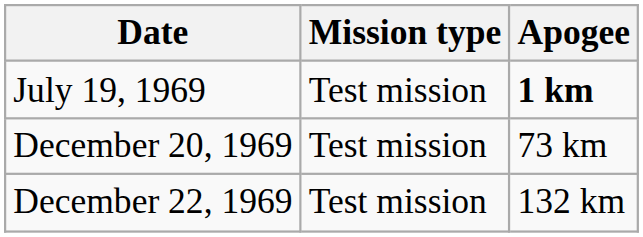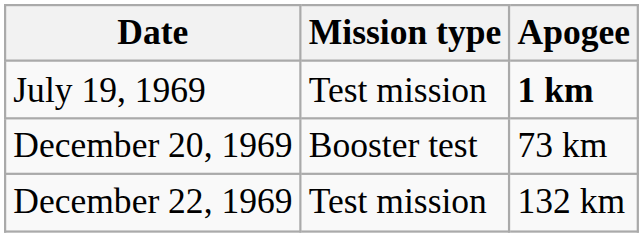December 20, 1969 | Mission type: Test mission -> Booster test
